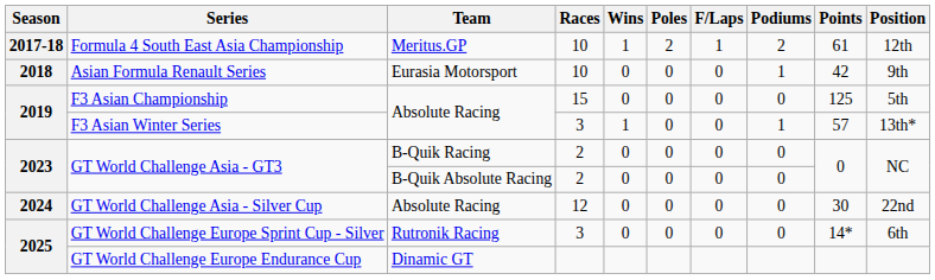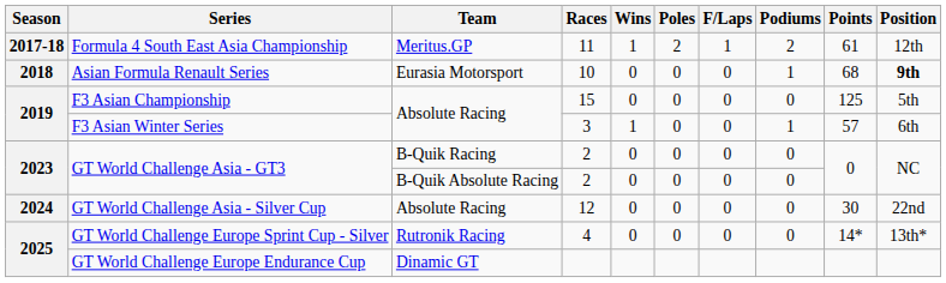Formula 4 South East Asia Championship | Races: 10 -> 11
Asian Formula Renault Series | Points: 42 -> 68
Asian Formula Renault Series | Position: normal -> bold
F3 Asian Winter Series | Position: 13th* -> 6th
GT World Challenge Europe Sprint Cup - Silver | Races: 3 -> 4
GT World Challenge Europe Sprint Cup - Silver | Position: 6th -> 13th*
